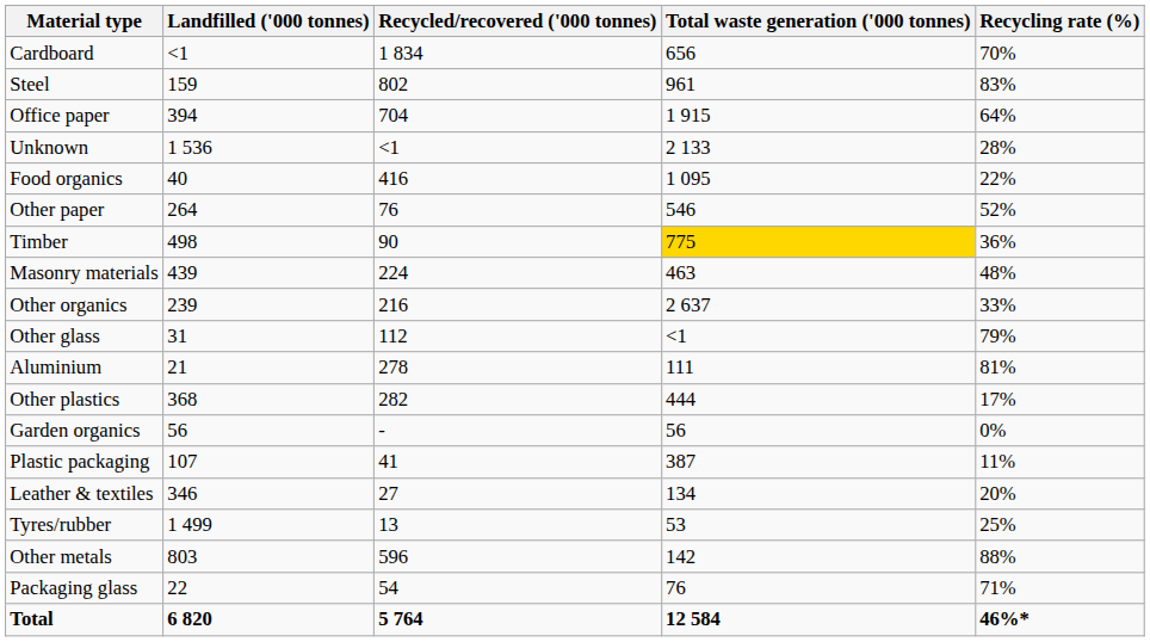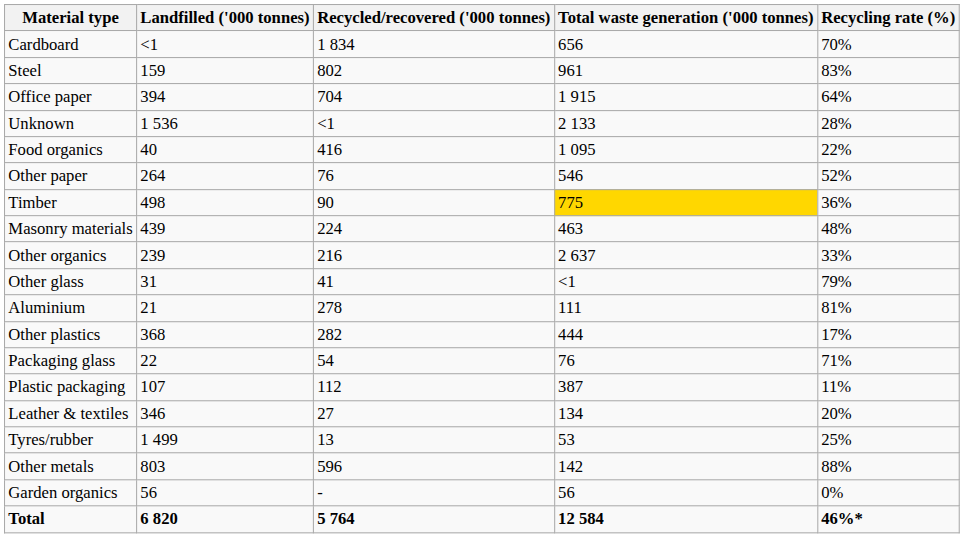Other glass | Recycled/recovered ('000 tonnes): 112 -> 41
rows swapped: Packaging glass <-> Garden organics
Plastic packaging | Recycled/recovered ('000 tonnes): 41 -> 112
